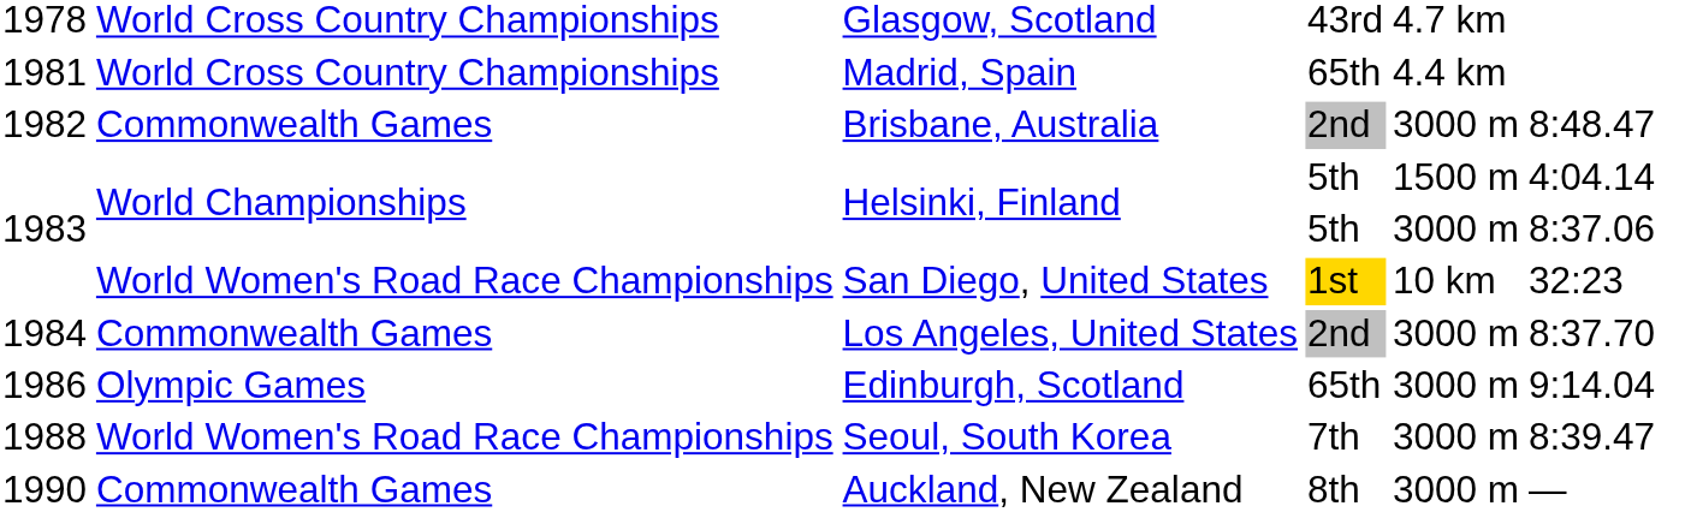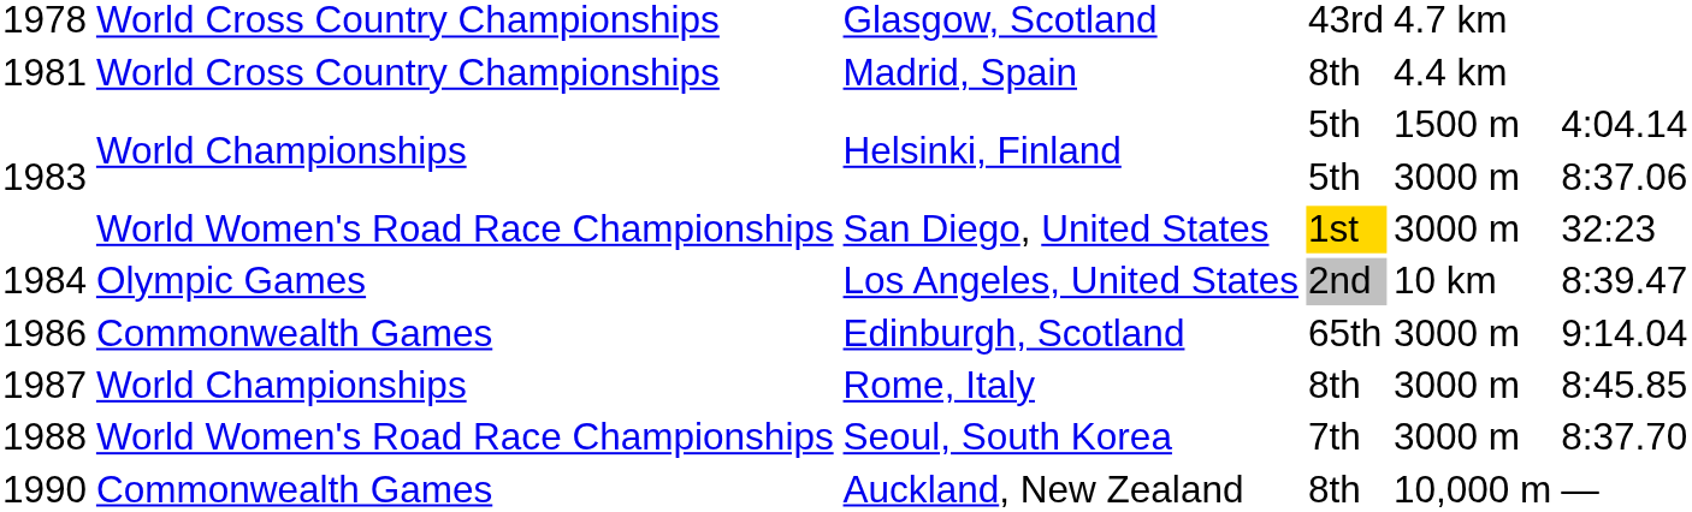Madrid, Spain | column 4: 65th -> 8th
- row: 1982 | Commonwealth Games | Brisbane, Australia | 2nd | 3000 m | 8:48.47
San Diego, United States | column 5: 10 km -> 3000 m
Los Angeles, United States | column 2: Commonwealth Games -> Olympic Games
Los Angeles, United States | column 5: 3000 m -> 10 km
Los Angeles, United States | column 6: 8:37.70 -> 8:39.47
Edinburgh, Scotland | column 2: Olympic Games -> Commonwealth Games
+ row: 1987 | World Championships | Rome, Italy | 8th | 3000 m | 8:45.85
Seoul, South Korea | column 6: 8:39.47 -> 8:37.70
Auckland, New Zealand | column 5: 3000 m -> 10,000 m
